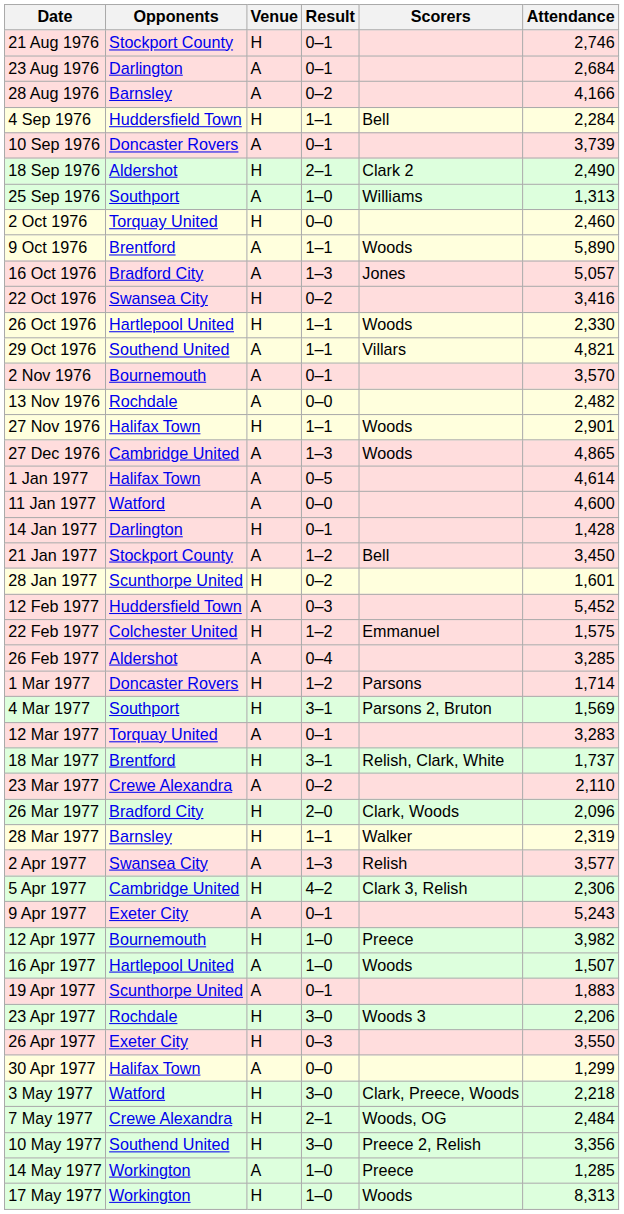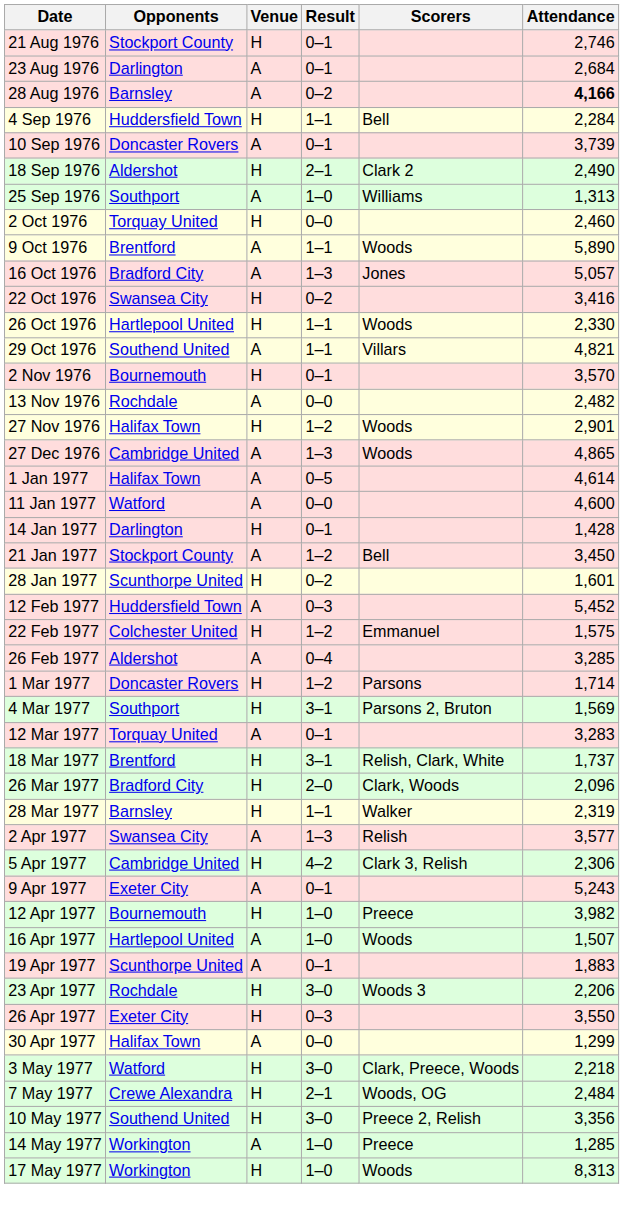28 Aug 1976 | Attendance: normal -> bold
2 Nov 1976 | Venue: A -> H
27 Nov 1976 | Result: 1–1 -> 1–2
- row: 23 Mar 1977 | Crewe Alexandra | A | 0–2 | 2,110
